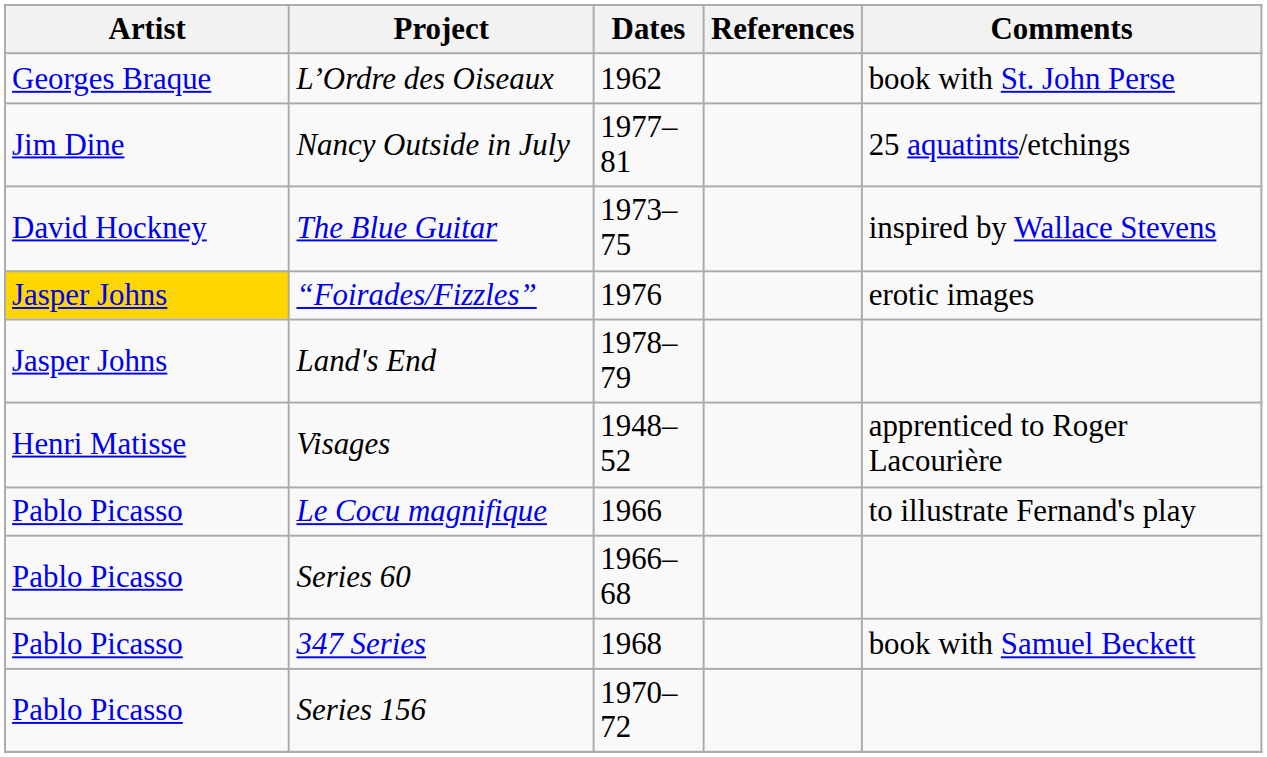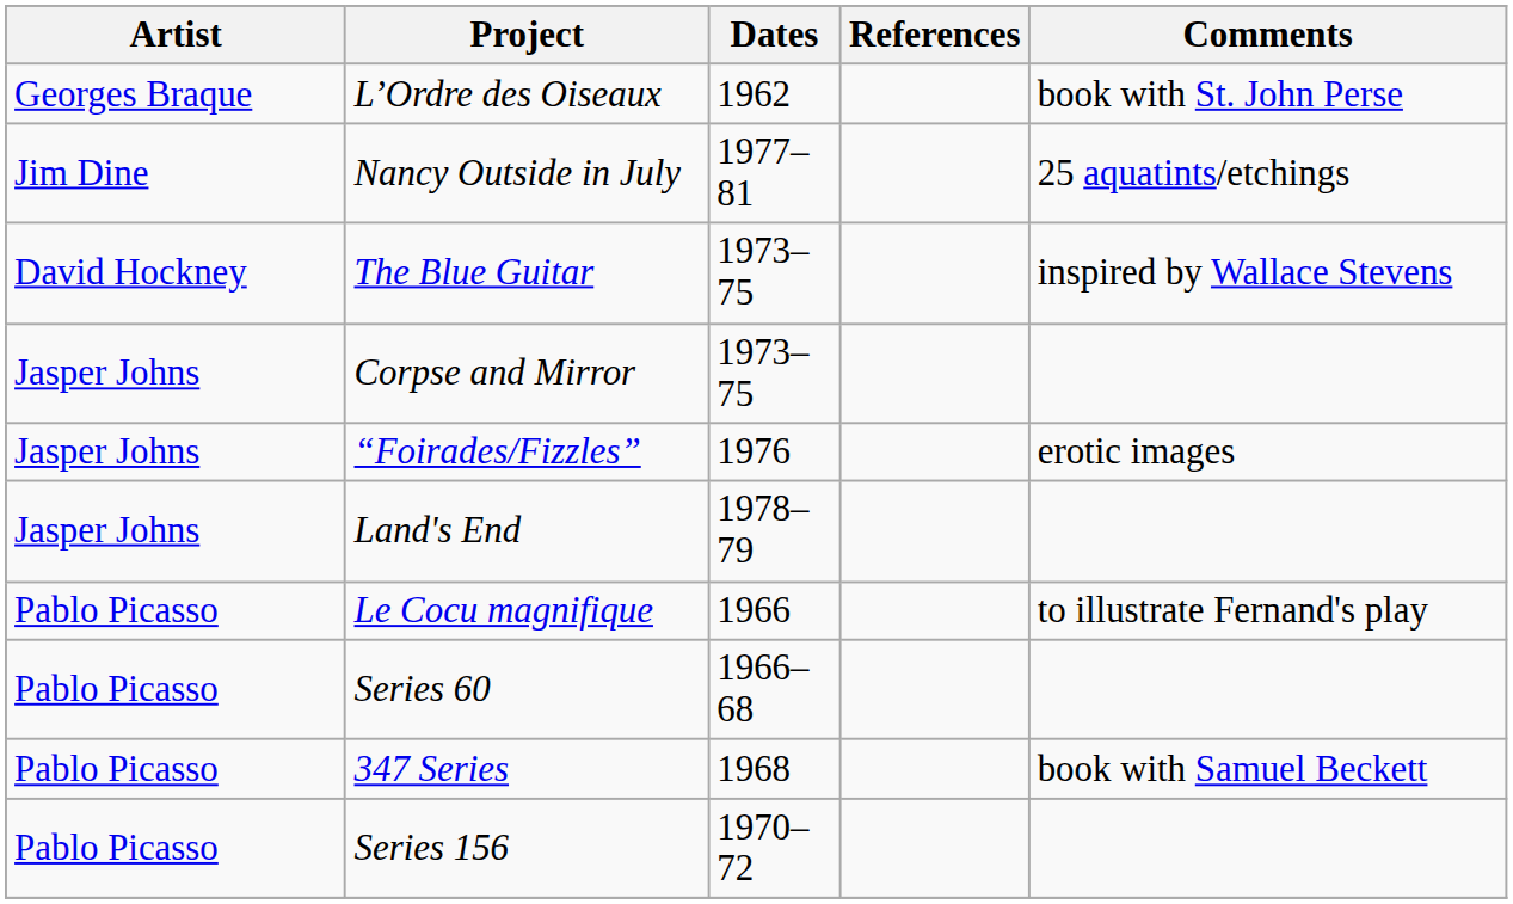+ row: Jasper Johns | Corpse and Mirror | 1973–75
“Foirades/Fizzles” | Artist: gold background -> no background
- row: Henri Matisse | Visages | 1948–52 | apprenticed to Roger Lacourière
